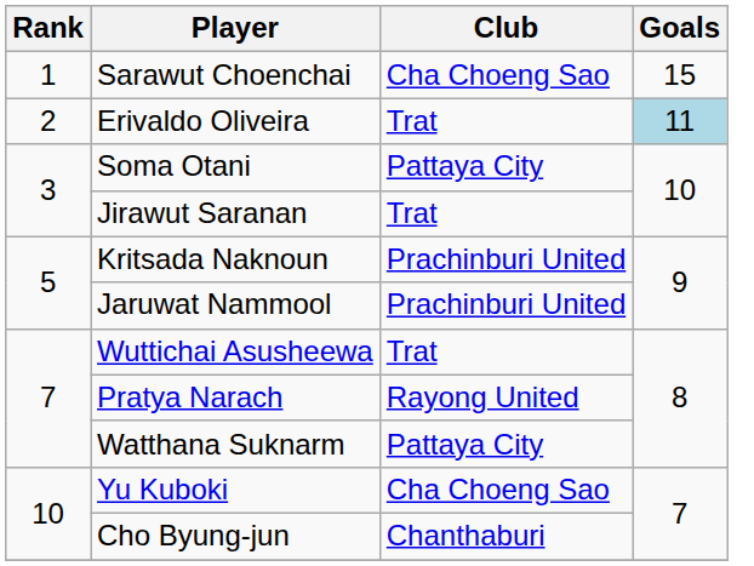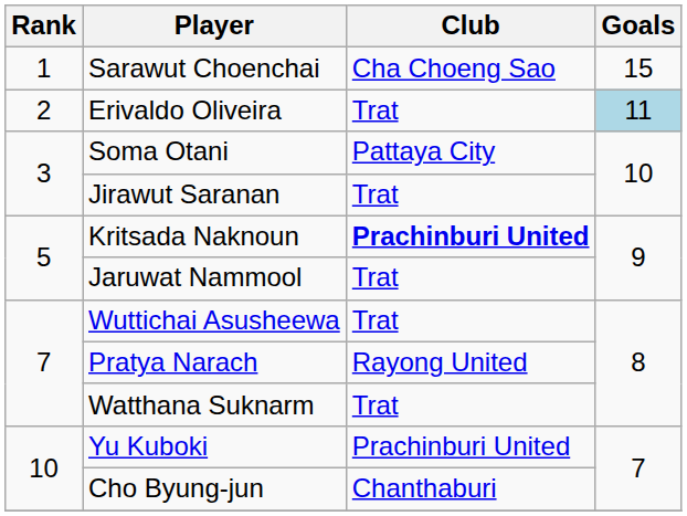Kritsada Naknoun | Club: normal -> bold
Jaruwat Nammool | Club: Prachinburi United -> Trat
Watthana Suknarm | Club: Pattaya City -> Trat
Yu Kuboki | Club: Cha Choeng Sao -> Prachinburi United
